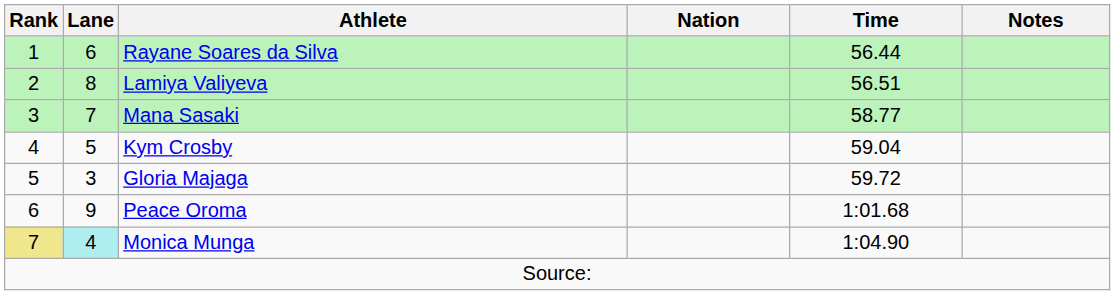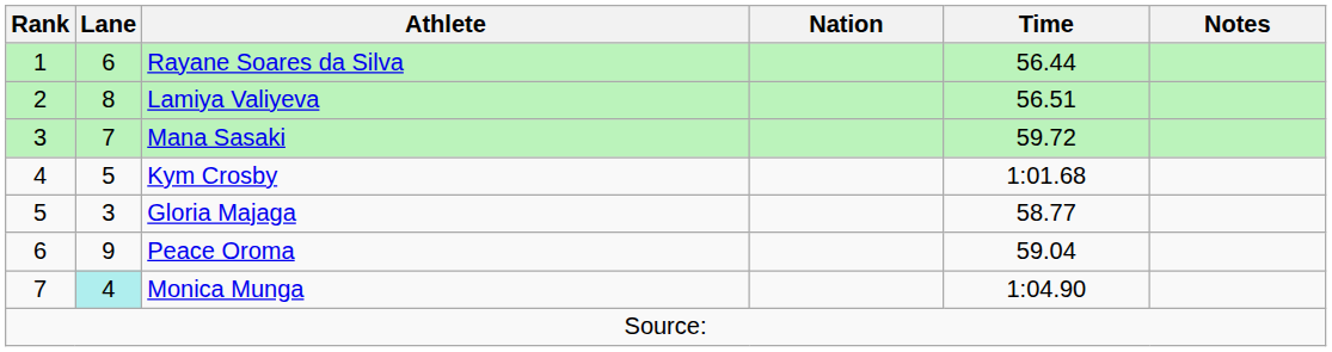Mana Sasaki | Time: 58.77 -> 59.72
Kym Crosby | Time: 59.04 -> 1:01.68
Gloria Majaga | Time: 59.72 -> 58.77
Peace Oroma | Time: 1:01.68 -> 59.04
Monica Munga | Rank: khaki background -> no background
